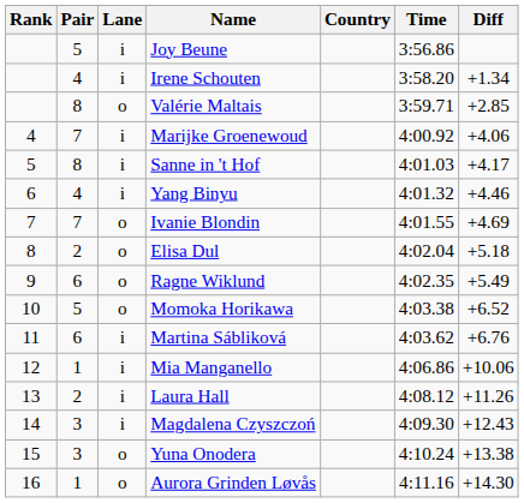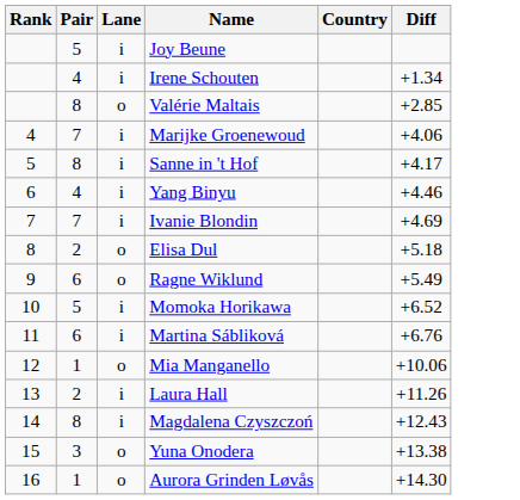- column: Time | 3:56.86 | 3:58.20 | 3:59.71 | 4:00.92 | 4:01.03 | 4:01.32 | 4:01.55 | 4:02.04 | 4:02.35 | 4:03.38 | 4:03.62 | 4:06.86 | 4:08.12 | 4:09.30 | 4:10.24 | 4:11.16
Ivanie Blondin | Lane: o -> i
Momoka Horikawa | Lane: o -> i
Mia Manganello | Lane: i -> o
Magdalena Czyszczoń | Pair: 3 -> 8
